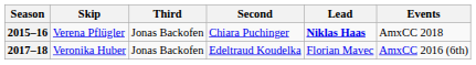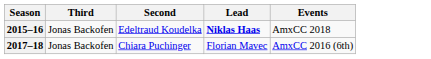- column: Skip | Verena Pflügler | Veronika Huber
2015–16 | Second: Chiara Puchinger -> Edeltraud Koudelka
2017–18 | Second: Edeltraud Koudelka -> Chiara Puchinger
